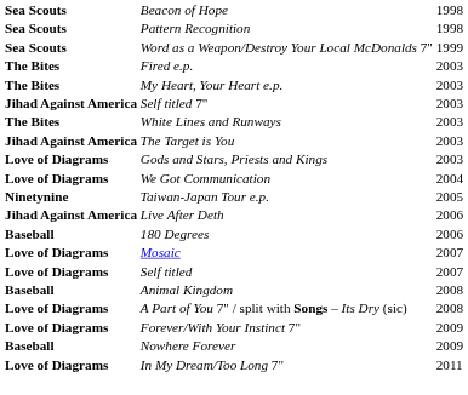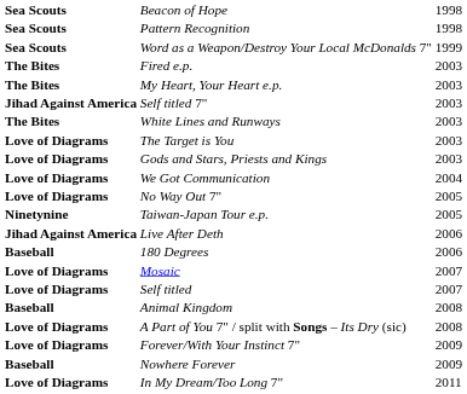The Target is You | column 1: Jihad Against America -> Love of Diagrams
+ row: Love of Diagrams | No Way Out 7" | 2005
